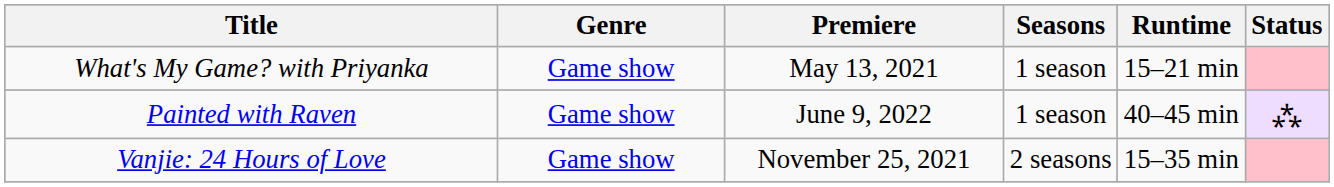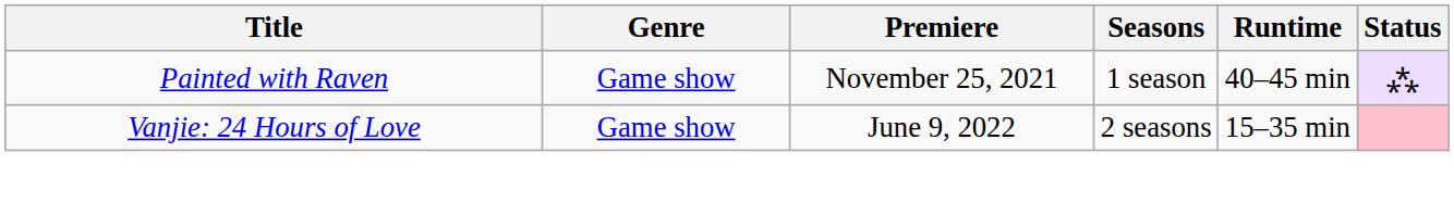- row: What's My Game? with Priyanka | Game show | May 13, 2021 | 1 season | 15–21 min
Painted with Raven | Premiere: June 9, 2022 -> November 25, 2021
Vanjie: 24 Hours of Love | Premiere: November 25, 2021 -> June 9, 2022
